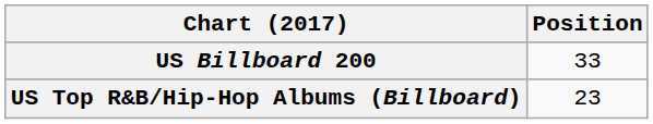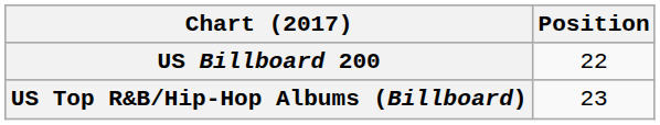US Billboard 200 | Position: 33 -> 22
